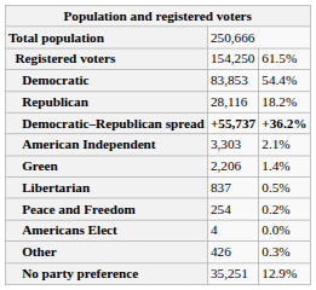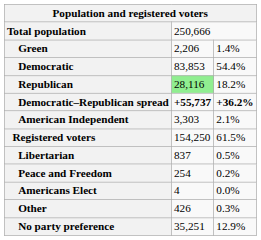rows swapped: Registered voters <-> Green
Republican | column 2: no background -> lightgreen background
